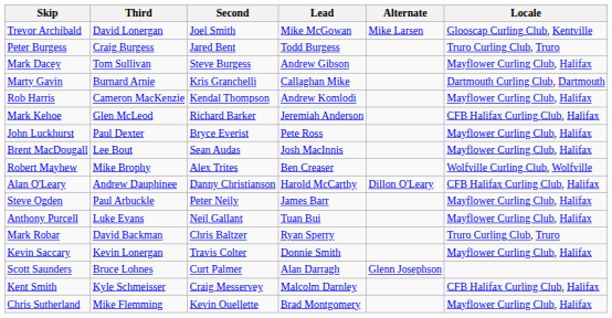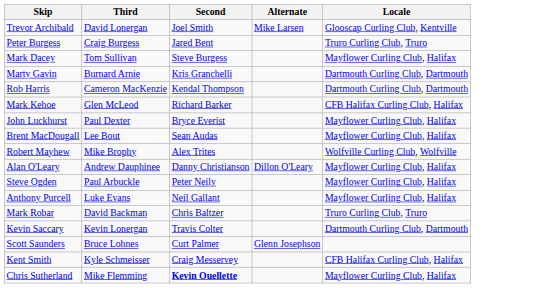- column: Lead | Mike McGowan | Todd Burgess | Andrew Gibson | Callaghan Mike | Andrew Komlodi | Jeremiah Anderson | Pete Ross | Josh MacInnis | Ben Creaser | Harold McCarthy | James Barr | Tuan Bui | Ryan Sperry | Donnie Smith | Alan Darragh | Malcolm Darnley | Brad Montgomery
Rob Harris | Locale: Mayflower Curling Club, Halifax -> Dartmouth Curling Club, Dartmouth
Alan O'Leary | Locale: CFB Halifax Curling Club, Halifax -> Mayflower Curling Club, Halifax
Kevin Saccary | Locale: Mayflower Curling Club, Halifax -> Dartmouth Curling Club, Dartmouth
Chris Sutherland | Second: normal -> bold
